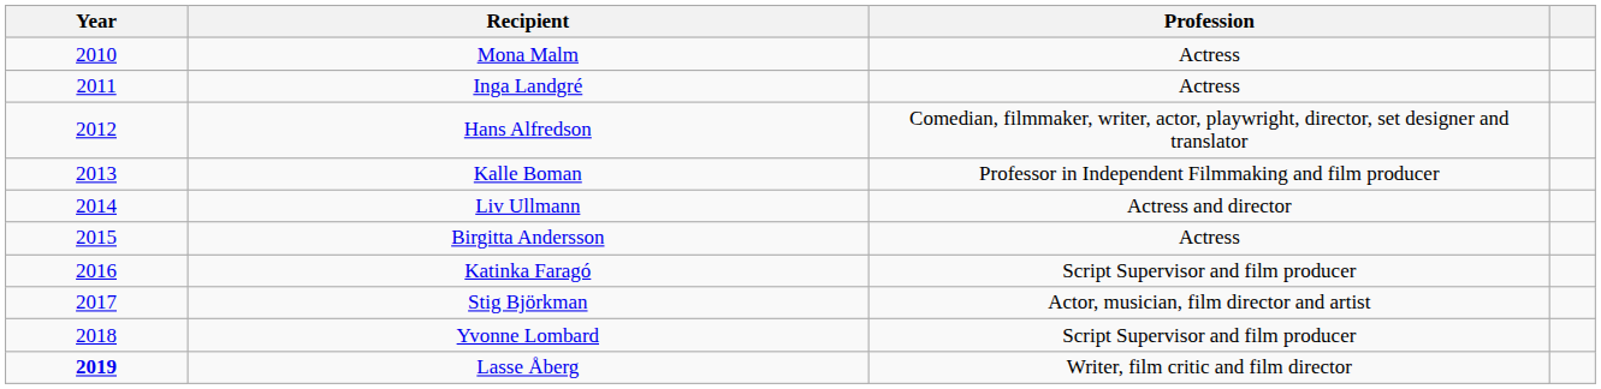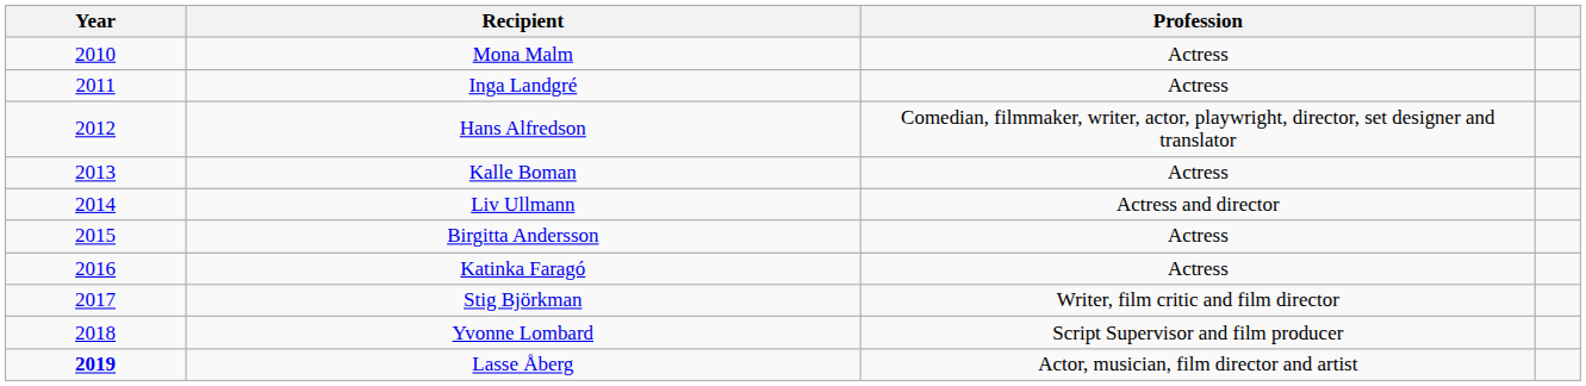Kalle Boman | Profession: Professor in Independent Filmmaking and film producer -> Actress
Katinka Faragó | Profession: Script Supervisor and film producer -> Actress
Stig Björkman | Profession: Actor, musician, film director and artist -> Writer, film critic and film director
Lasse Åberg | Profession: Writer, film critic and film director -> Actor, musician, film director and artist
